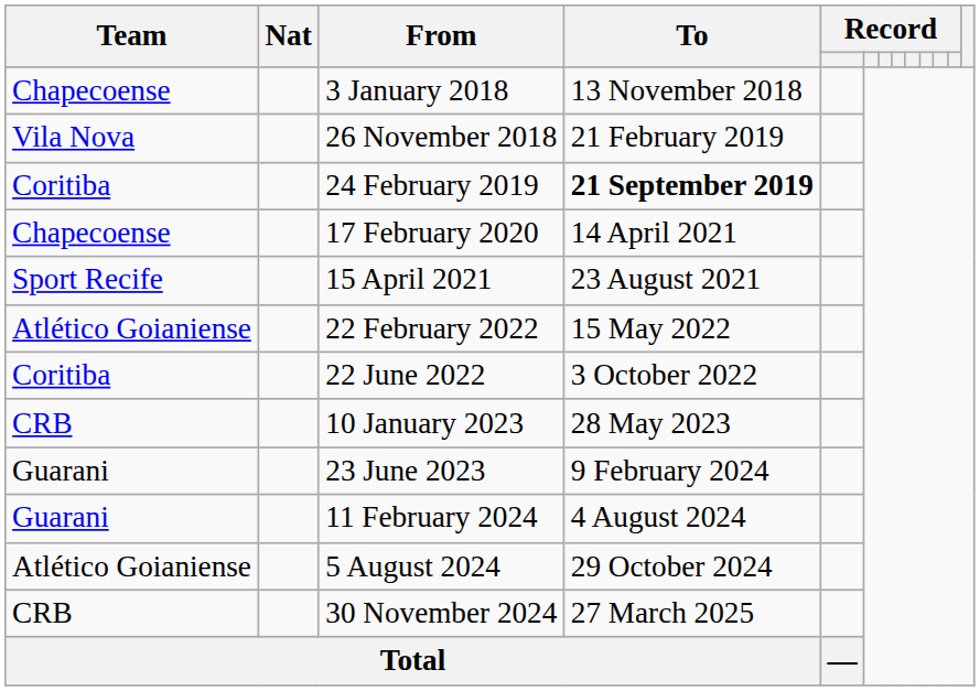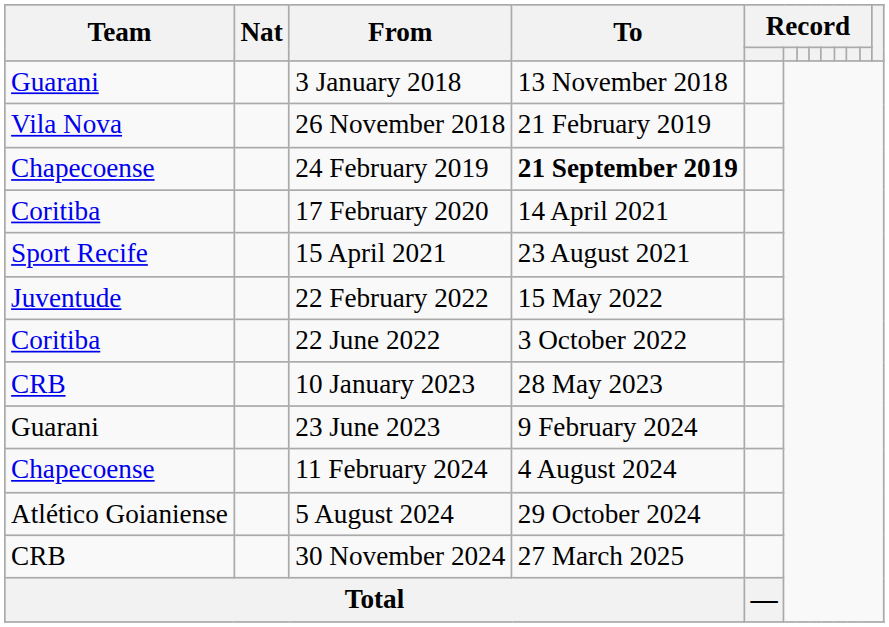3 January 2018 | Team: Chapecoense -> Guarani
24 February 2019 | Team: Coritiba -> Chapecoense
17 February 2020 | Team: Chapecoense -> Coritiba
22 February 2022 | Team: Atlético Goianiense -> Juventude
11 February 2024 | Team: Guarani -> Chapecoense
